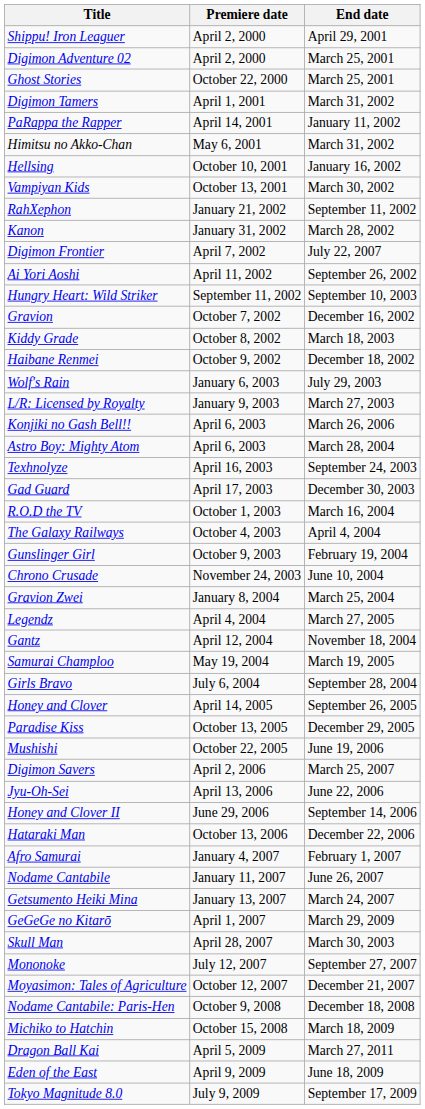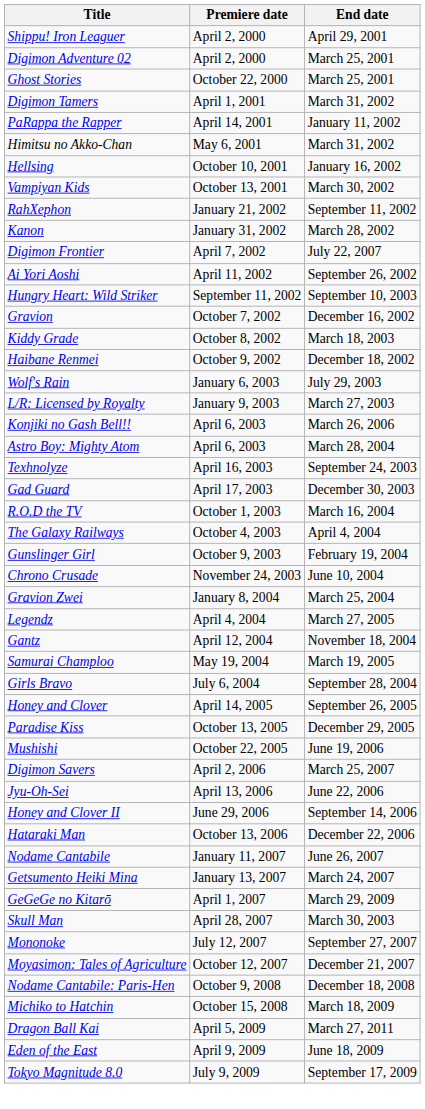- row: Afro Samurai | January 4, 2007 | February 1, 2007
